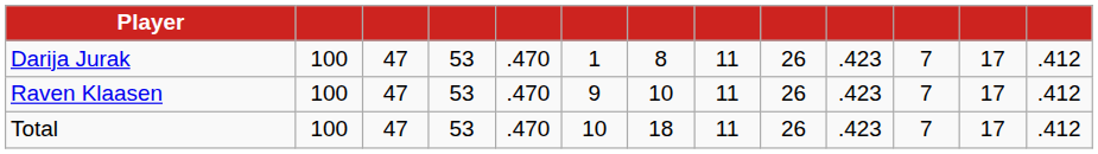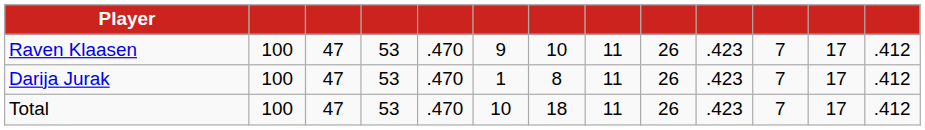rows swapped: Darija Jurak <-> Raven Klaasen
